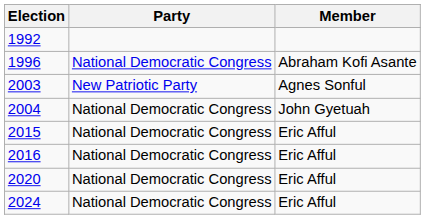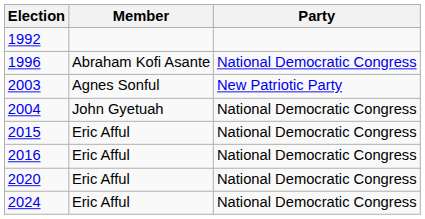columns swapped: Member <-> Party
